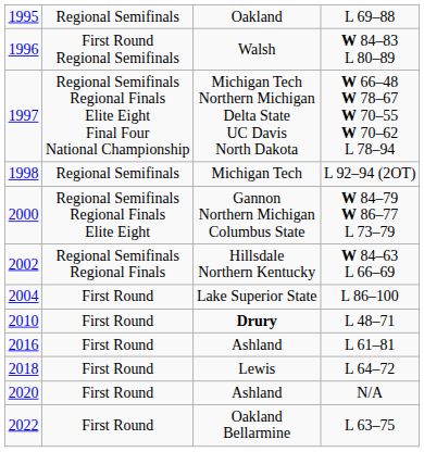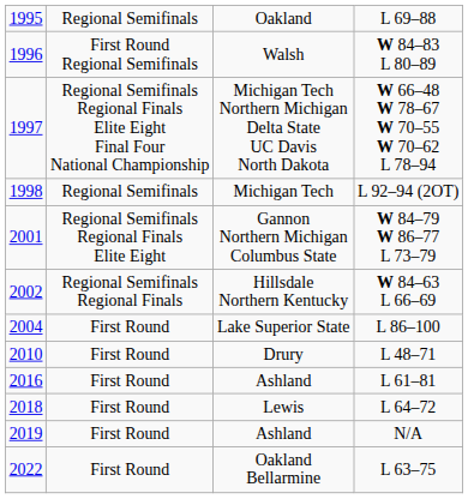W 84–79 W 86–77 L 73–79 | column 1: 2000 -> 2001
L 48–71 | column 3: bold -> normal
N/A | column 1: 2020 -> 2019
